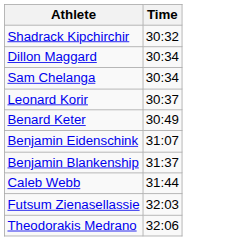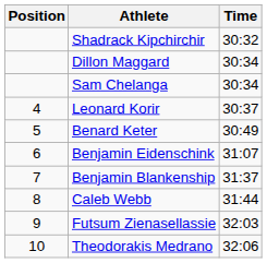+ column: Position | 4 | 5 | 6 | 7 | 8 | 9 | 10
